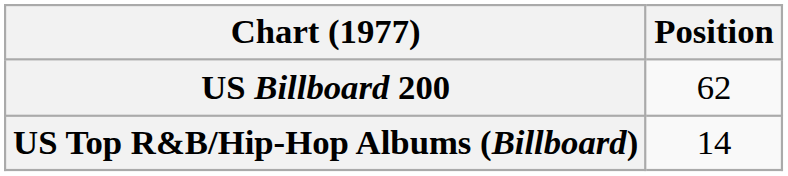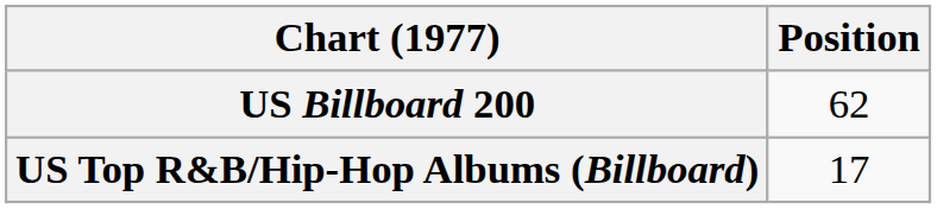US Top R&B/Hip-Hop Albums (Billboard) | Position: 14 -> 17
